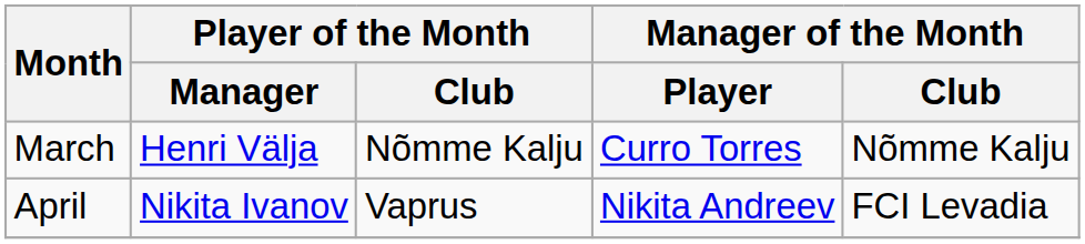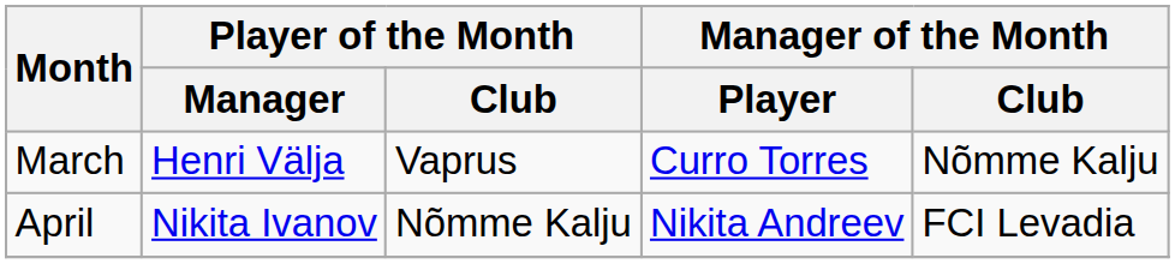March | Player of the Month / Club: Nõmme Kalju -> Vaprus
April | Player of the Month / Club: Vaprus -> Nõmme Kalju
